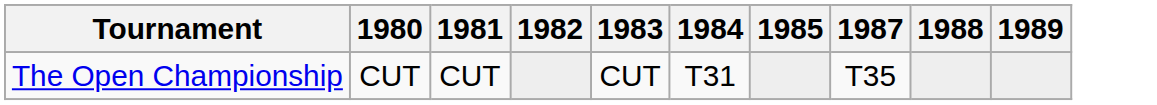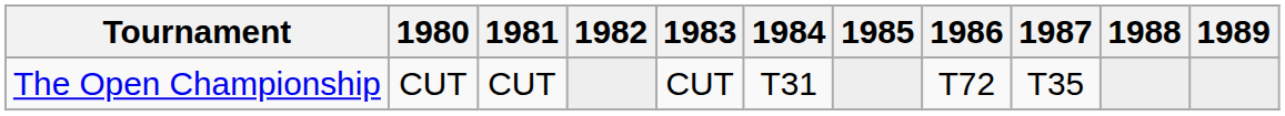+ column: 1986 | T72
